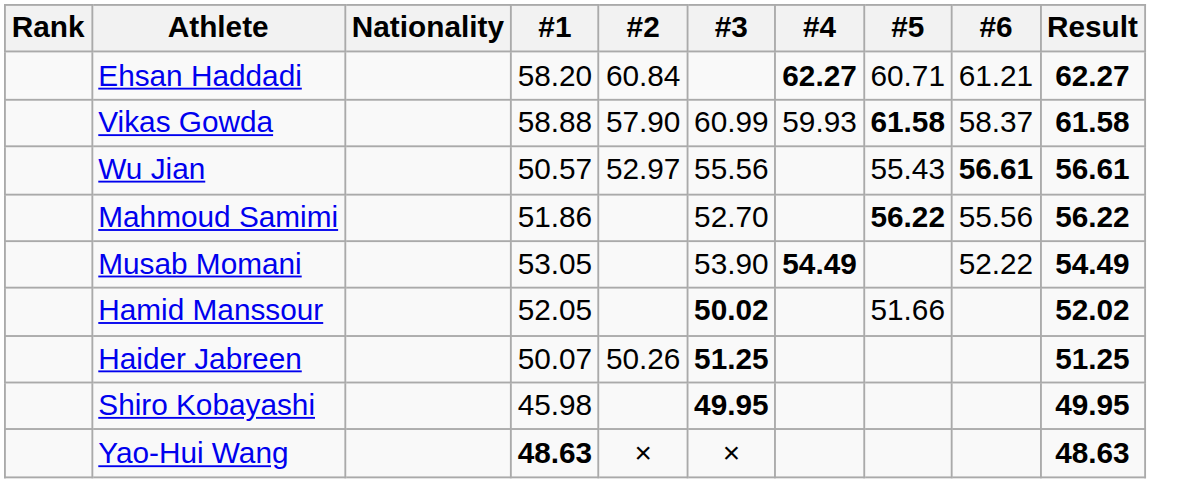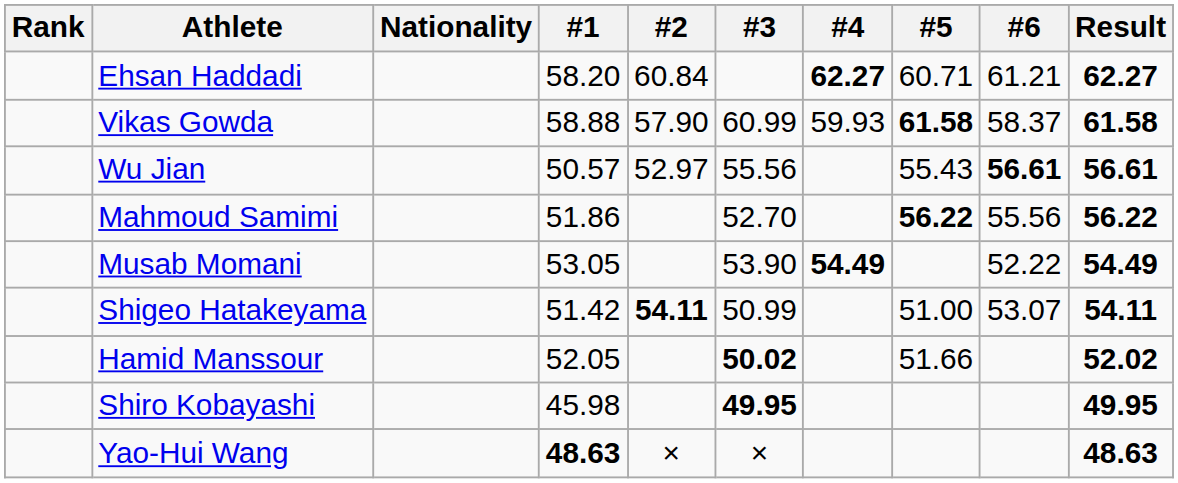+ row: Shigeo Hatakeyama | 51.42 | 54.11 | 50.99 | 51.00 | 53.07 | 54.11
- row: Haider Jabreen | 50.07 | 50.26 | 51.25 | 51.25
